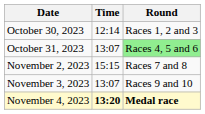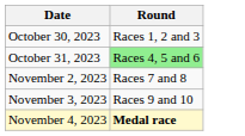- column: Time | 12:14 | 13:07 | 15:15 | 13:07 | 13:20
